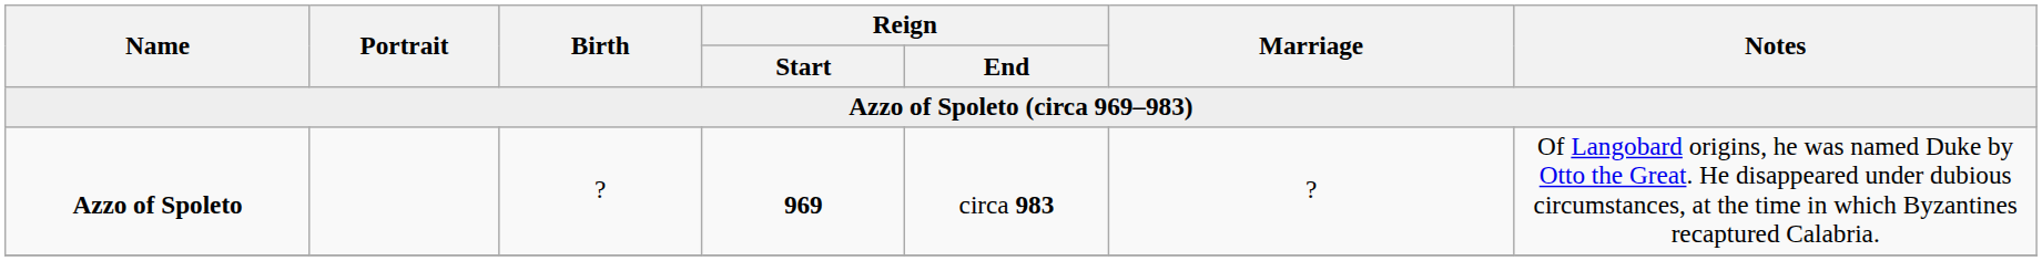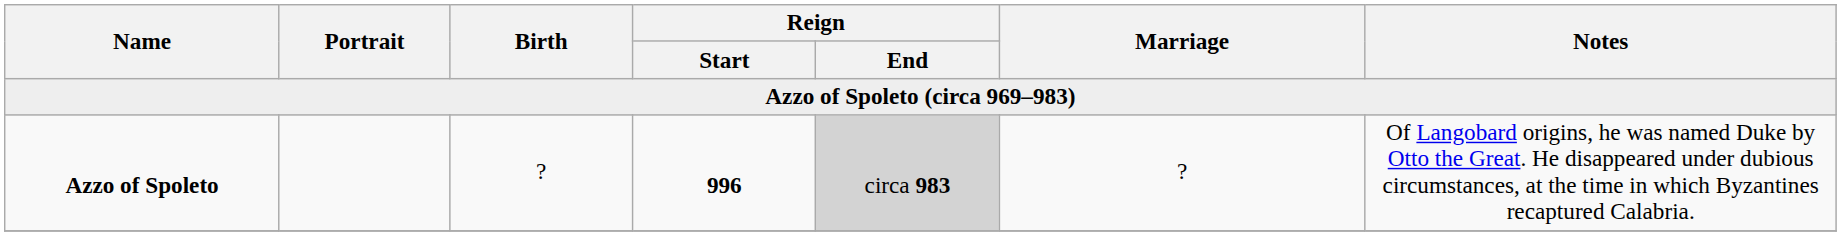Azzo of Spoleto | Reign / Start: 969 -> 996
Azzo of Spoleto | Reign / End: no background -> lightgrey background
